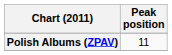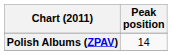Polish Albums (ZPAV) | Peak position: 11 -> 14
